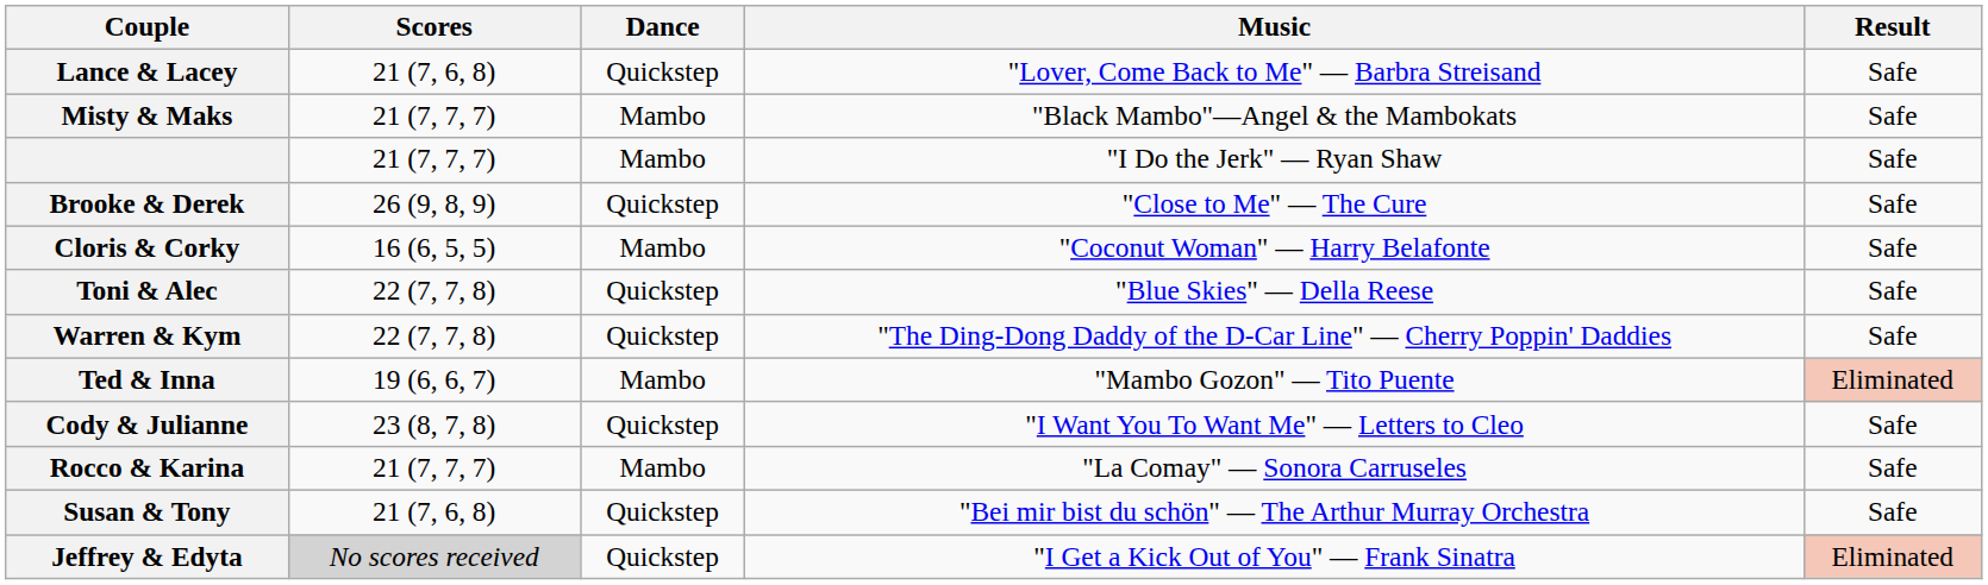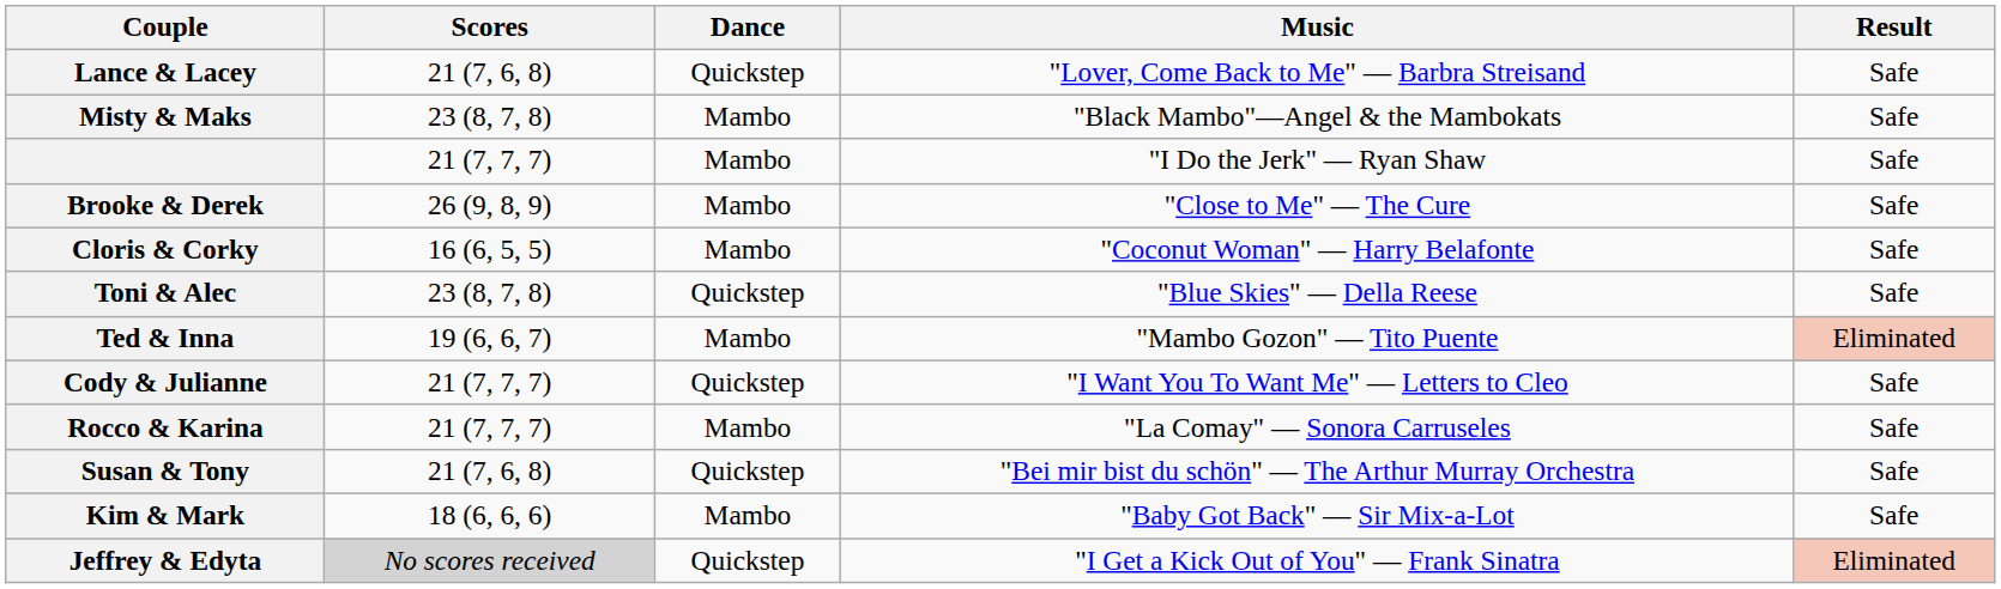Misty & Maks | Scores: 21 (7, 7, 7) -> 23 (8, 7, 8)
Brooke & Derek | Dance: Quickstep -> Mambo
Toni & Alec | Scores: 22 (7, 7, 8) -> 23 (8, 7, 8)
- row: Warren & Kym | 22 (7, 7, 8) | Quickstep | "The Ding-Dong Daddy of the D-Car Line" — Cherry Poppin' Daddies | Safe
Cody & Julianne | Scores: 23 (8, 7, 8) -> 21 (7, 7, 7)
+ row: Kim & Mark | 18 (6, 6, 6) | Mambo | "Baby Got Back" — Sir Mix-a-Lot | Safe
